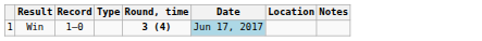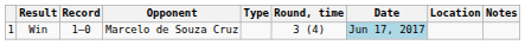+ column: Opponent | Marcelo de Souza Cruz
Win | Round, time: bold -> normal
